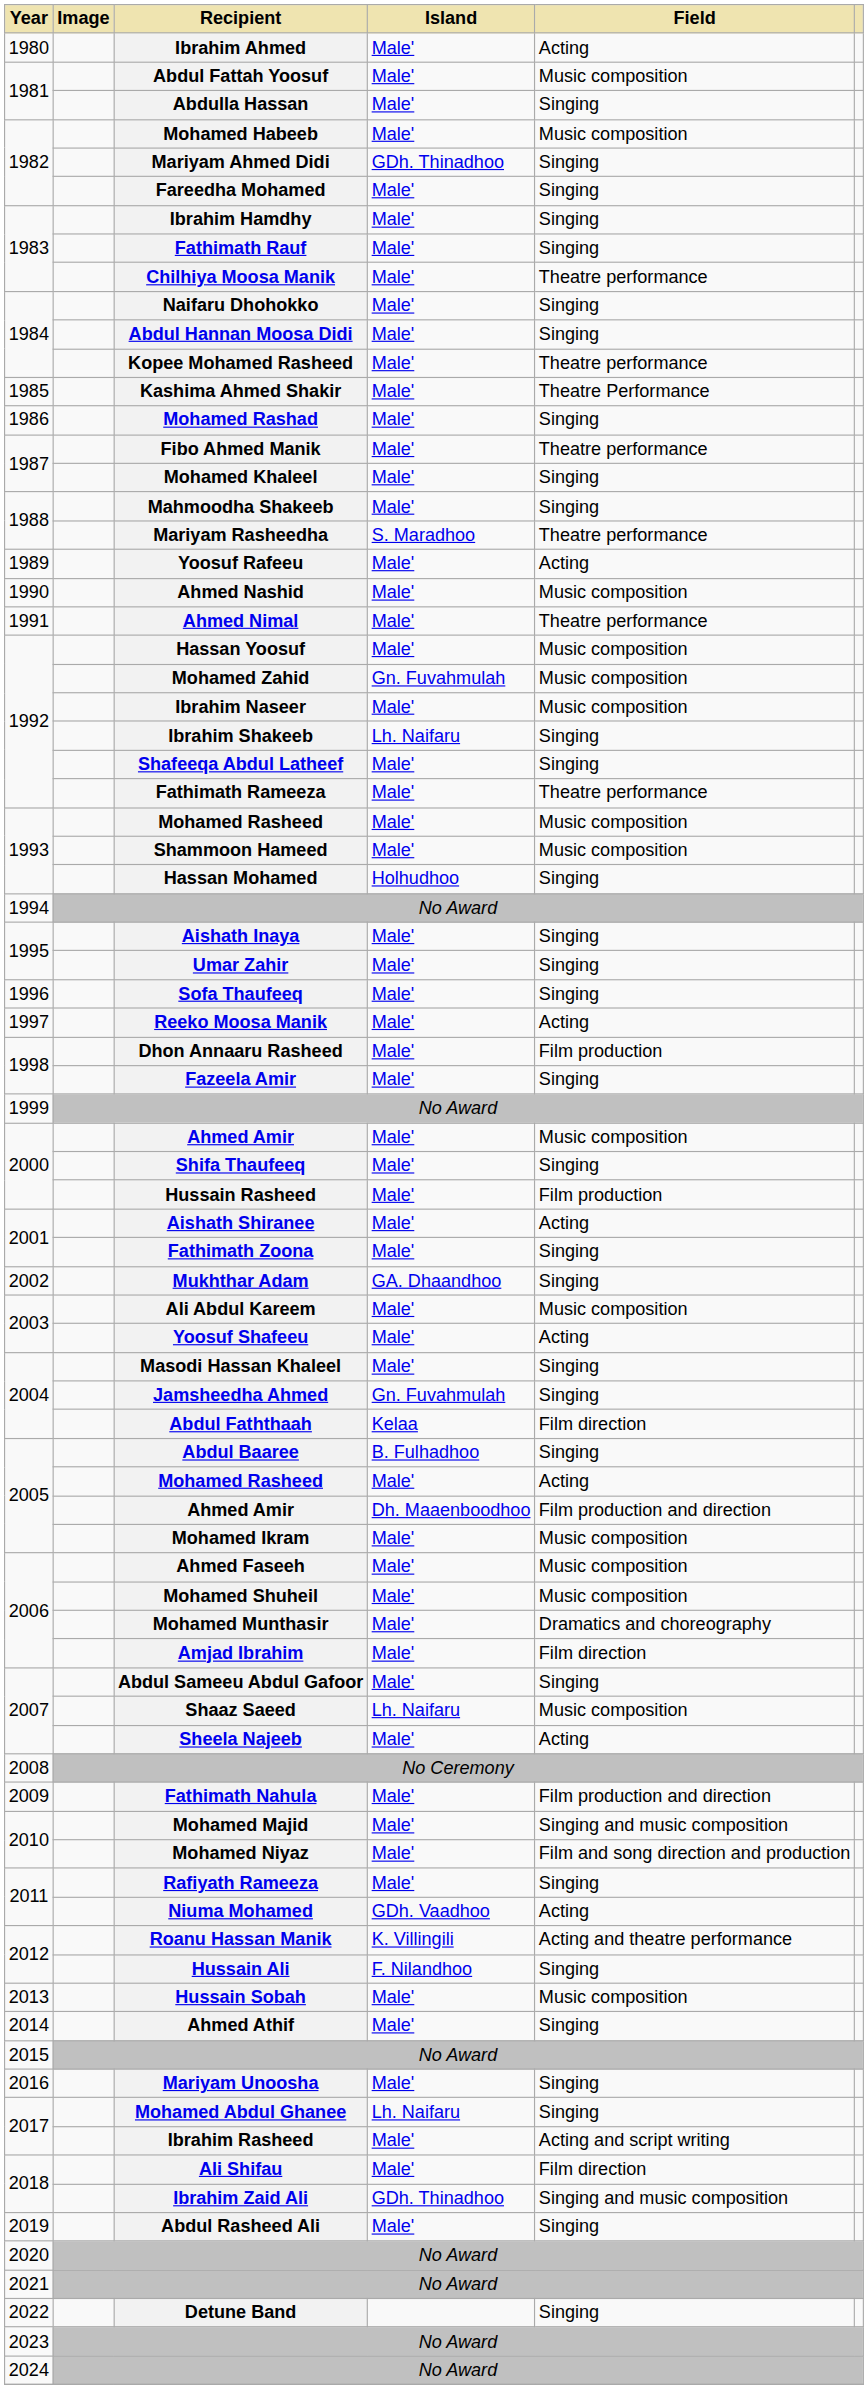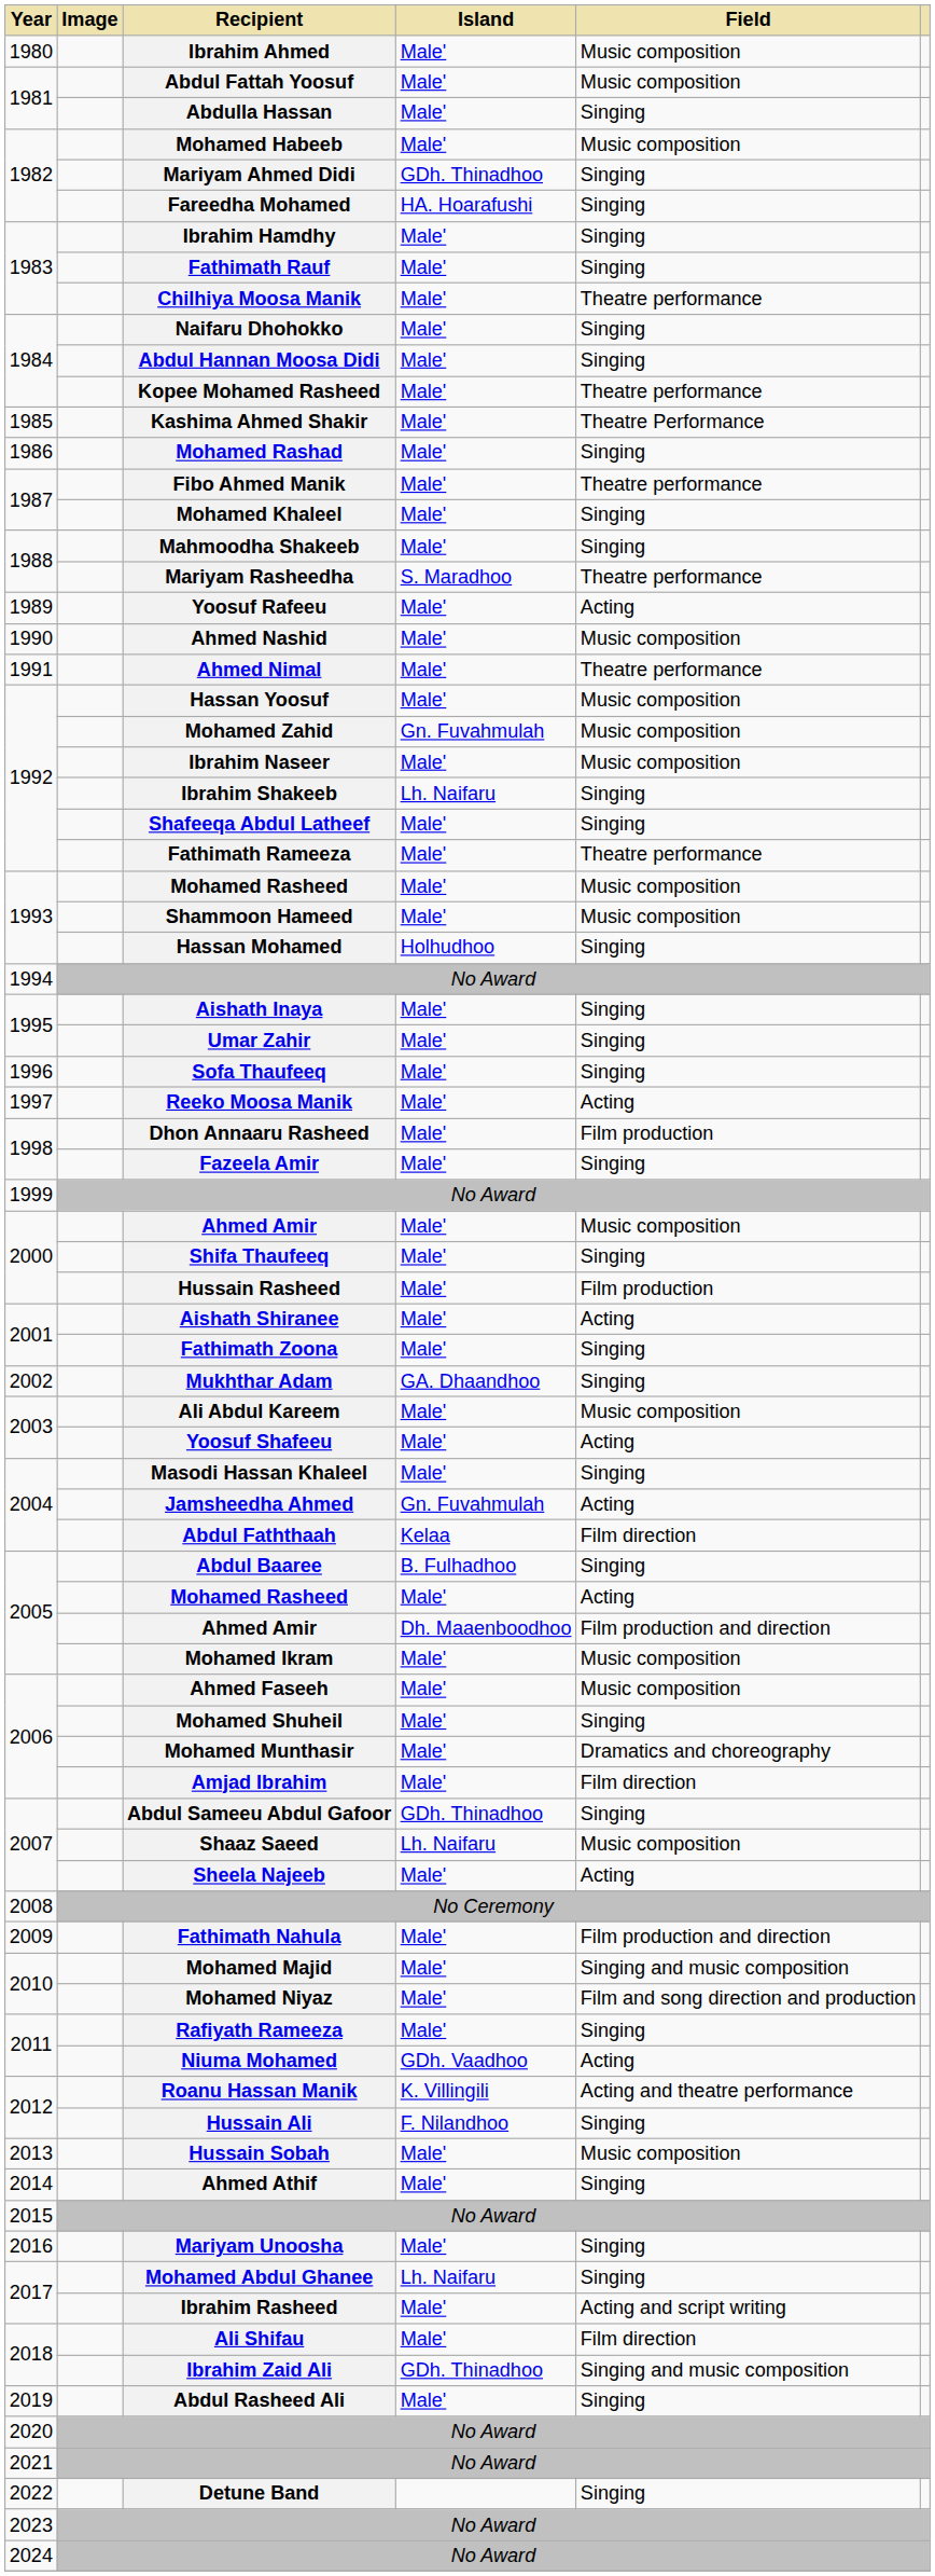Ibrahim Ahmed | Field: Acting -> Music composition
Fareedha Mohamed | Island: Male' -> HA. Hoarafushi
Jamsheedha Ahmed | Field: Singing -> Acting
Mohamed Shuheil | Field: Music composition -> Singing
Abdul Sameeu Abdul Gafoor | Island: Male' -> GDh. Thinadhoo
